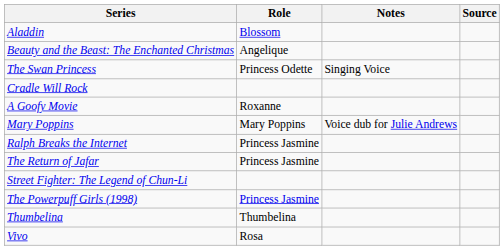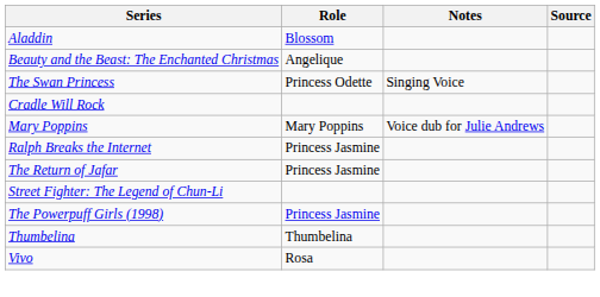- row: A Goofy Movie | Roxanne
